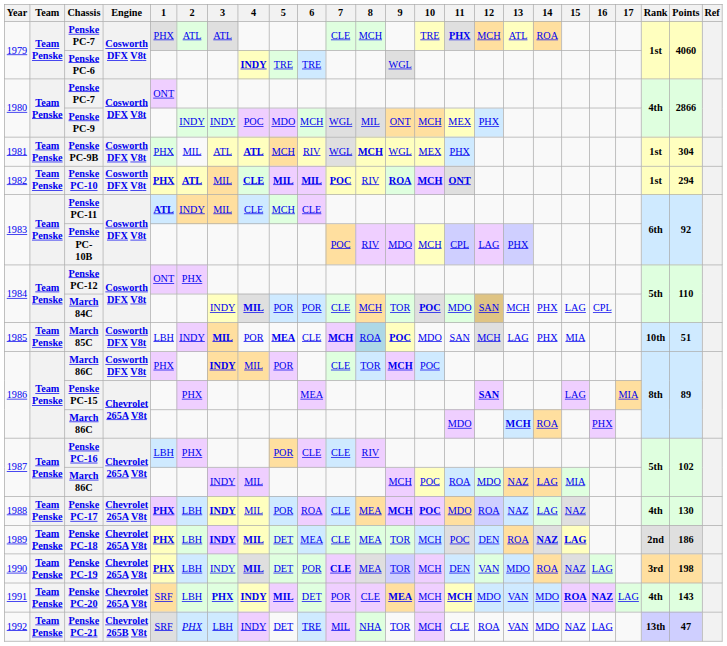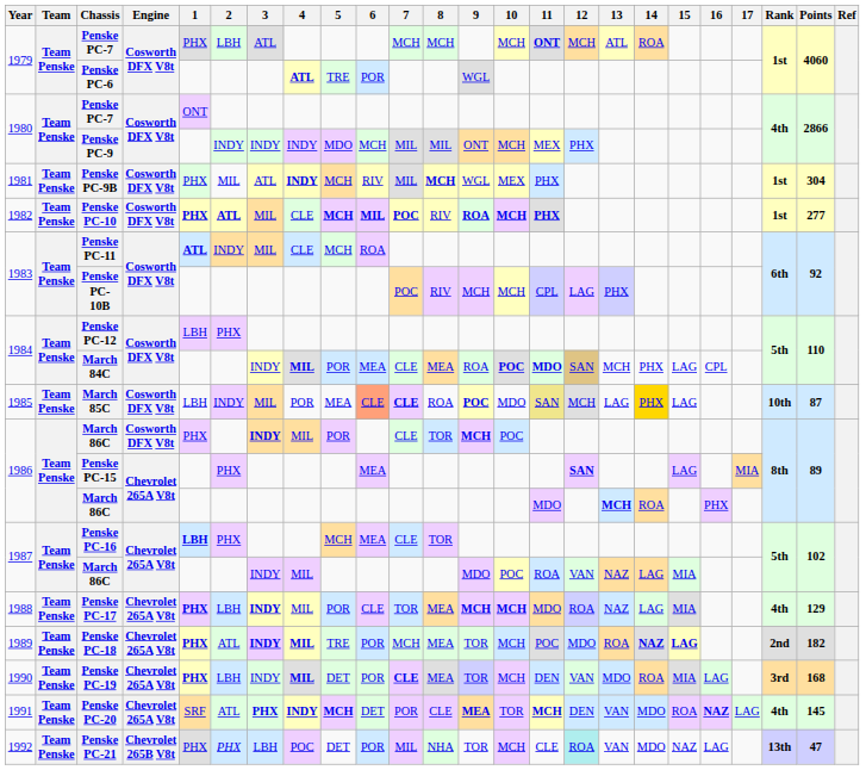1979 / Penske PC-7 | 2: ATL -> LBH
1979 / Penske PC-7 | 7: CLE -> MCH
1979 / Penske PC-7 | 10: TRE -> MCH
1979 / Penske PC-7 | 11: PHX -> ONT
Penske PC-6 | 4: INDY -> ATL
Penske PC-6 | 6: TRE -> POR
Penske PC-9 | 4: POC -> INDY
Penske PC-9 | 7: WGL -> MIL
Penske PC-9B | 4: ATL -> INDY
Penske PC-9B | 7: WGL -> MIL
Penske PC-10 | 4: bold -> normal
Penske PC-10 | 5: MIL -> MCH
Penske PC-10 | 11: ONT -> PHX
Penske PC-10 | Points: 294 -> 277
Penske PC-11 | 6: CLE -> ROA
Penske PC-10B | 9: MDO -> MCH
Penske PC-12 | 1: ONT -> LBH
March 84C | 6: POR -> MEA
March 84C | 8: MCH -> MEA
March 84C | 9: TOR -> ROA
March 84C | 11: normal -> bold
March 85C | 3: bold -> normal
March 85C | 5: bold -> normal
March 85C | 6: no background -> lightsalmon background
March 85C | 7: MCH -> CLE
March 85C | 8: lightblue background -> no background
March 85C | 11: no background -> khaki background
March 85C | 14: no background -> gold background
March 85C | 15: MIA -> LAG
March 85C | Points: 51 -> 87
Penske PC-16 | 1: normal -> bold
Penske PC-16 | 5: POR -> MCH
Penske PC-16 | 6: CLE -> MEA
Penske PC-16 | 8: RIV -> TOR
1987 / March 86C | 9: MCH -> MDO
1987 / March 86C | 12: MDO -> VAN
Penske PC-17 | 6: ROA -> CLE
Penske PC-17 | 7: CLE -> TOR
Penske PC-17 | 10: POC -> MCH
Penske PC-17 | 15: NAZ -> MIA
Penske PC-17 | Points: 130 -> 129
Penske PC-18 | 2: LBH -> ATL
Penske PC-18 | 5: DET -> TRE
Penske PC-18 | 6: MEA -> POR
Penske PC-18 | 7: CLE -> MCH
Penske PC-18 | 12: DEN -> MDO
Penske PC-18 | Points: 186 -> 182
Penske PC-19 | 15: NAZ -> MIA
Penske PC-19 | Points: 198 -> 168
Penske PC-20 | 2: LBH -> ATL
Penske PC-20 | 5: MIL -> MCH
Penske PC-20 | 10: MCH -> TOR
Penske PC-20 | 12: MDO -> DEN
Penske PC-20 | 15: bold -> normal
Penske PC-20 | Points: 143 -> 145
Penske PC-21 | 1: SRF -> PHX
Penske PC-21 | 4: INDY -> POC
Penske PC-21 | 6: TRE -> POR
Penske PC-21 | 12: no background -> paleturquoise background
